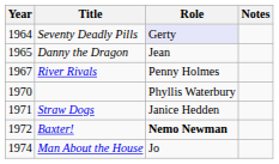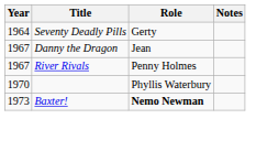Seventy Deadly Pills | Role: lavender background -> no background
Danny the Dragon | Year: 1965 -> 1967
- row: 1971 | Straw Dogs | Janice Hedden
Baxter! | Year: 1972 -> 1973
- row: 1974 | Man About the House | Jo
